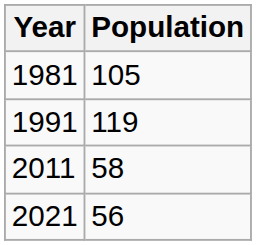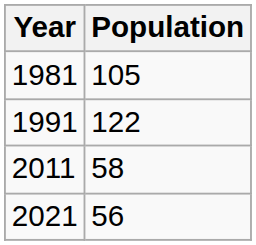1991 | Population: 119 -> 122
